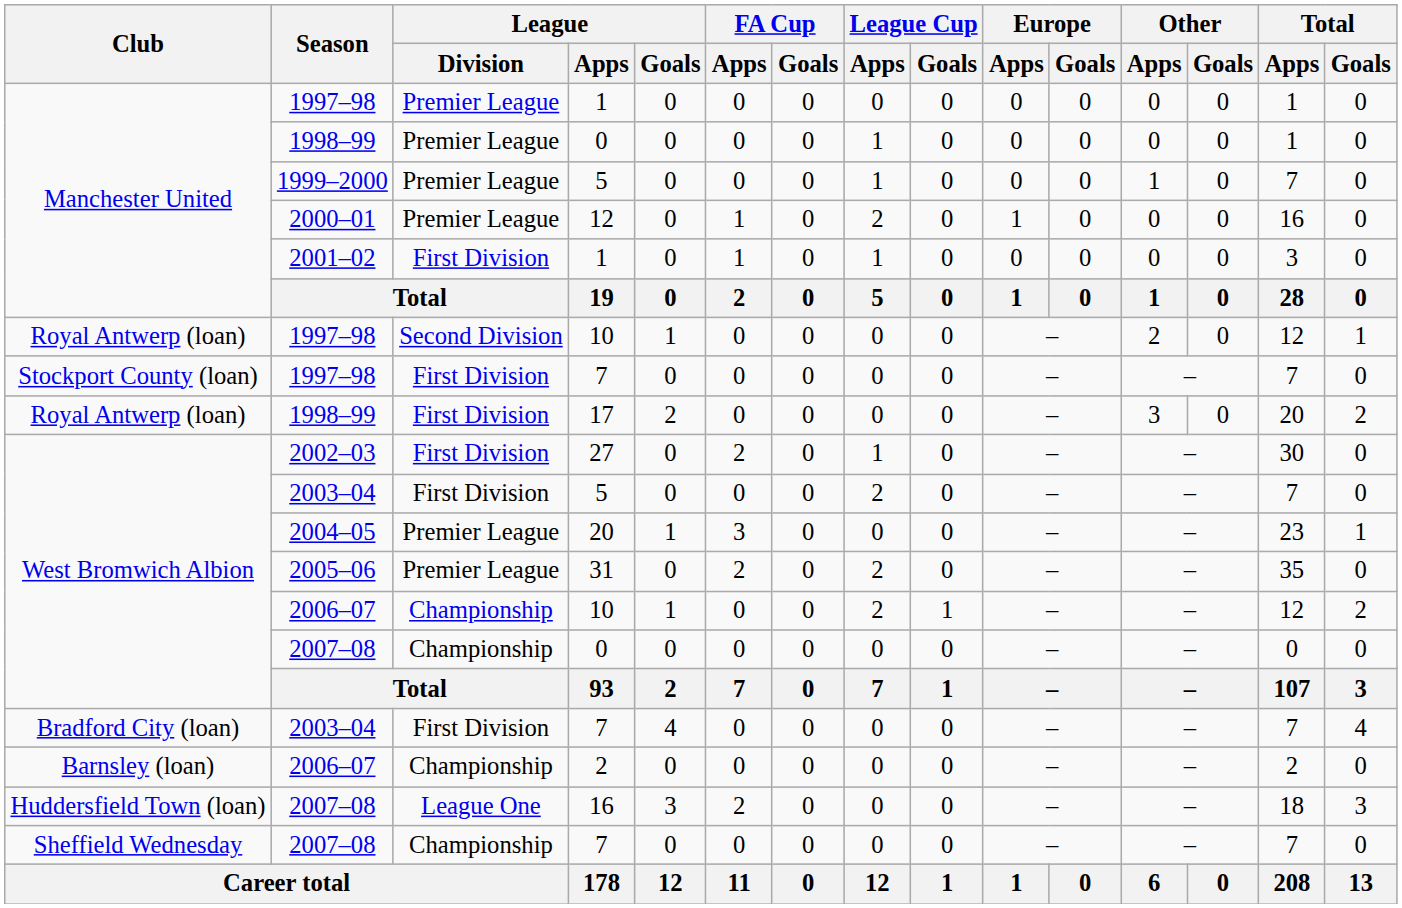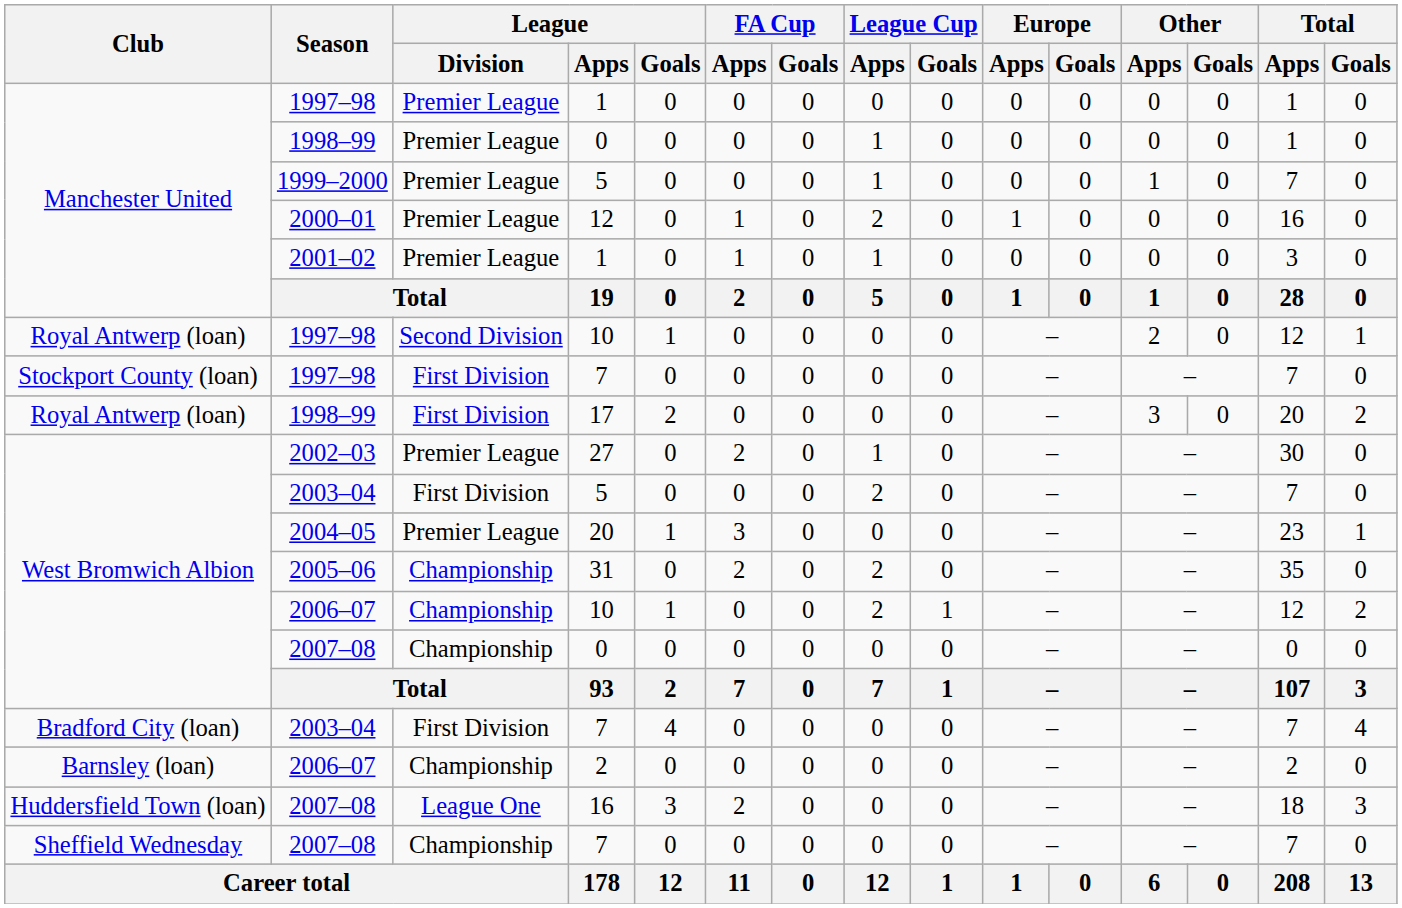2001–02 / 1 | League / Division: First Division -> Premier League
27 | League / Division: First Division -> Premier League
31 | League / Division: Premier League -> Championship
